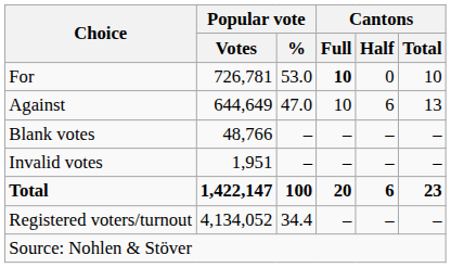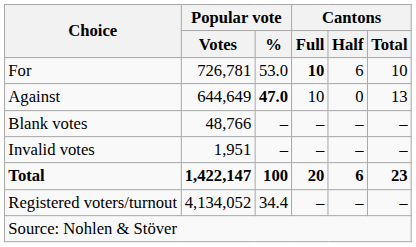For | Cantons / Half: 0 -> 6
Against | Popular vote / %: normal -> bold
Against | Cantons / Half: 6 -> 0
